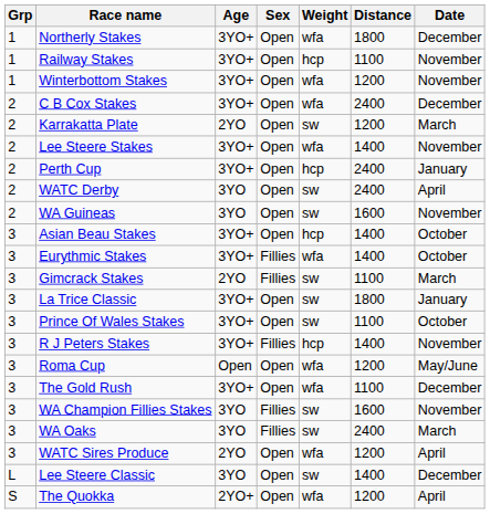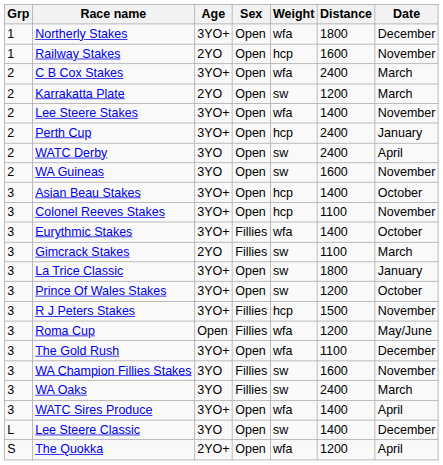Railway Stakes | Age: 3YO+ -> 2YO
Railway Stakes | Distance: 1100 -> 1600
- row: 1 | Winterbottom Stakes | 3YO+ | Open | wfa | 1200 | November
C B Cox Stakes | Date: December -> March
+ row: 3 | Colonel Reeves Stakes | 3YO+ | Open | hcp | 1100 | November
Prince Of Wales Stakes | Distance: 1100 -> 1200
R J Peters Stakes | Distance: 1400 -> 1500
Roma Cup | Sex: Open -> Fillies
WATC Sires Produce | Age: 2YO -> 3YO+
WATC Sires Produce | Distance: 1200 -> 1400
